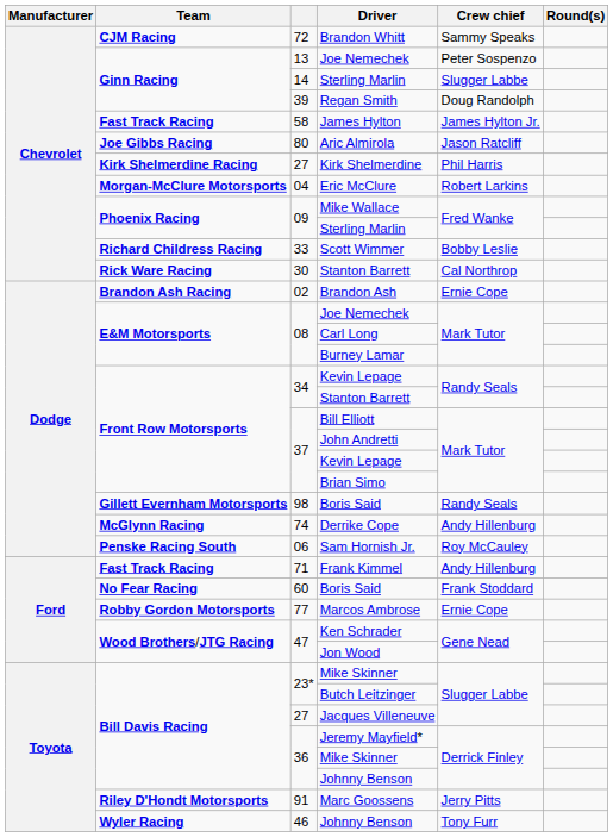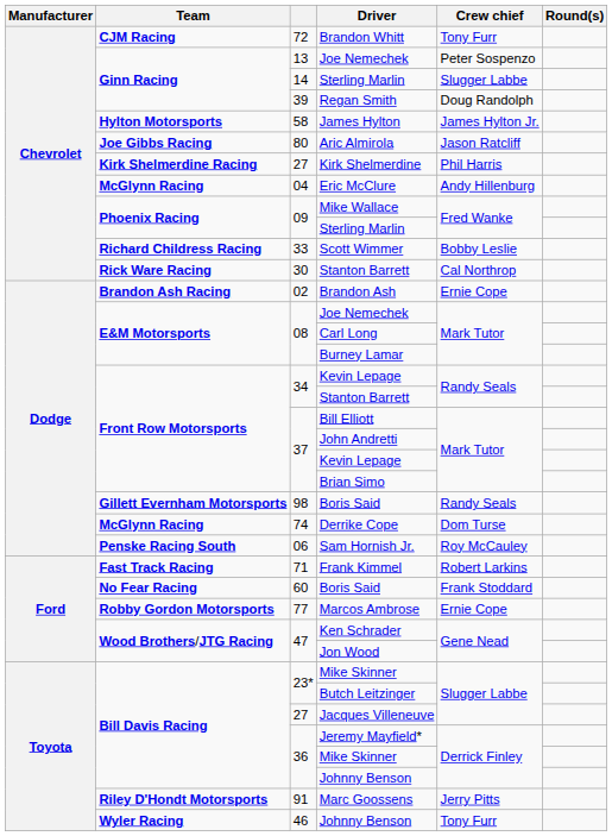Brandon Whitt | Crew chief: Sammy Speaks -> Tony Furr
James Hylton | Team: Fast Track Racing -> Hylton Motorsports
Eric McClure | Team: Morgan-McClure Motorsports -> McGlynn Racing
Eric McClure | Crew chief: Robert Larkins -> Andy Hillenburg
Derrike Cope | Crew chief: Andy Hillenburg -> Dom Turse
Frank Kimmel | Crew chief: Andy Hillenburg -> Robert Larkins
